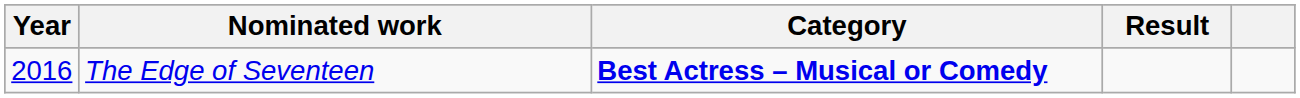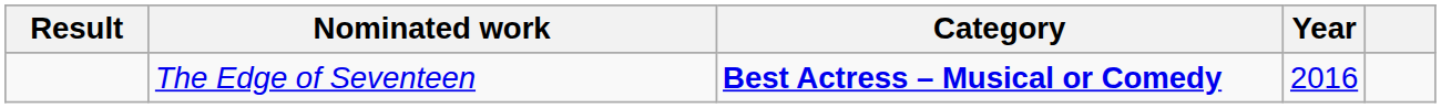columns swapped: Year <-> Result
